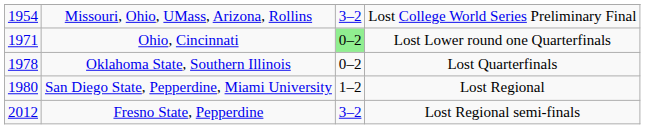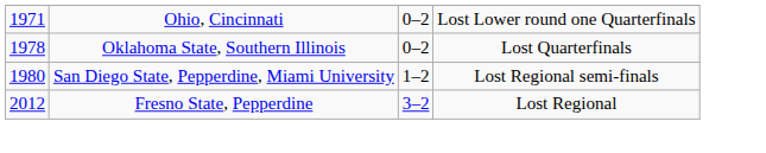- row: 1954 | Missouri, Ohio, UMass, Arizona, Rollins | 3–2 | Lost College World Series Preliminary Final
Ohio, Cincinnati | column 3: lightgreen background -> no background
San Diego State, Pepperdine, Miami University | column 4: Lost Regional -> Lost Regional semi-finals
Fresno State, Pepperdine | column 4: Lost Regional semi-finals -> Lost Regional
